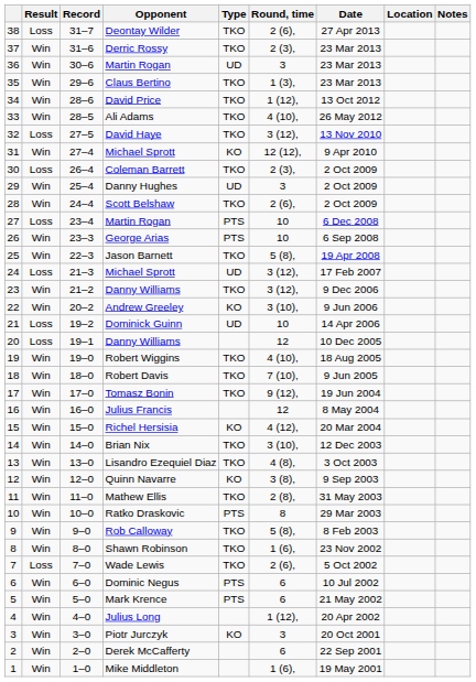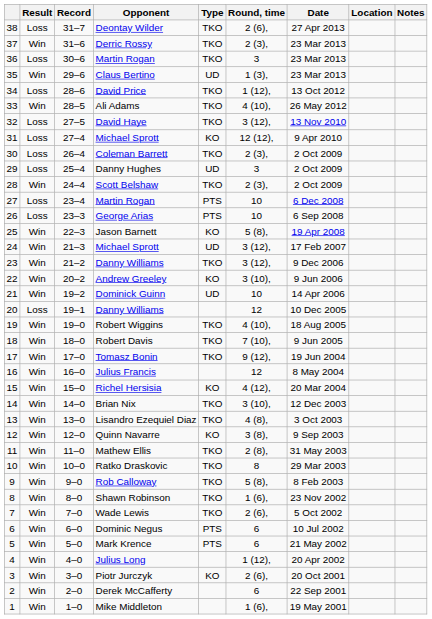36 / Martin Rogan | Result: Win -> Loss
36 / Martin Rogan | Type: UD -> TKO
Claus Bertino | Type: TKO -> UD
David Price | Result: Win -> Loss
31 / Michael Sprott | Result: Win -> Loss
Danny Hughes | Result: Win -> Loss
Scott Belshaw | Round, time: 2 (6), -> 2 (3),
George Arias | Result: Win -> Loss
Jason Barnett | Type: TKO -> KO
24 / Michael Sprott | Result: Loss -> Win
Dominick Guinn | Result: Loss -> Win
Ratko Draskovic | Type: PTS -> TKO
Wade Lewis | Result: Loss -> Win
Piotr Jurczyk | Round, time: 3 -> 2 (6),
